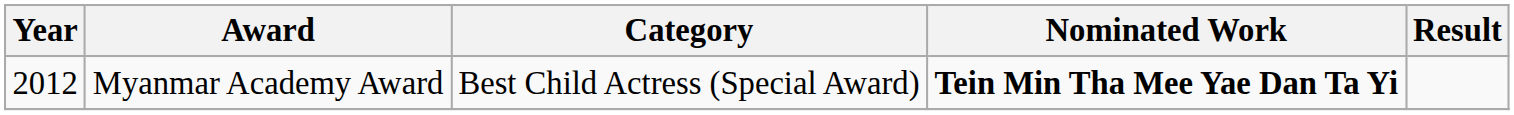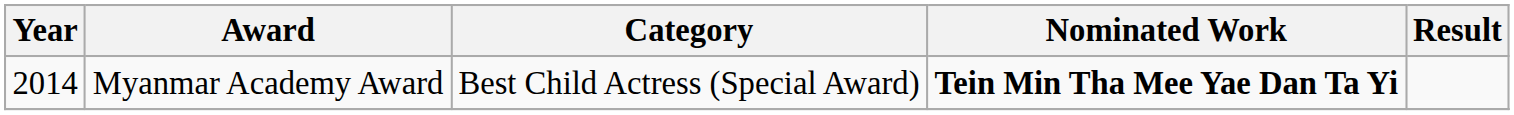Myanmar Academy Award | Year: 2012 -> 2014
